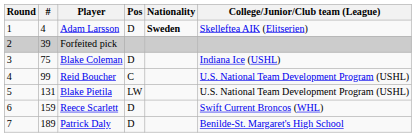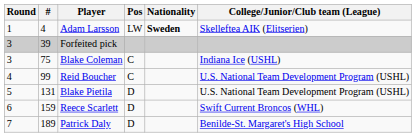Adam Larsson | Pos: D -> LW
Forfeited pick | Round: 2 -> 3
Blake Coleman | Pos: D -> C
Blake Pietila | Pos: LW -> D
